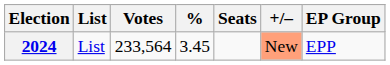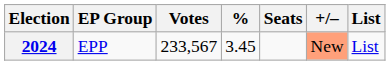columns swapped: List <-> EP Group
2024 | Votes: 233,564 -> 233,567
